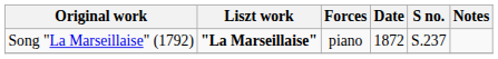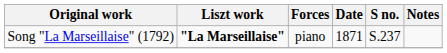Song "La Marseillaise" (1792) | Date: 1872 -> 1871
